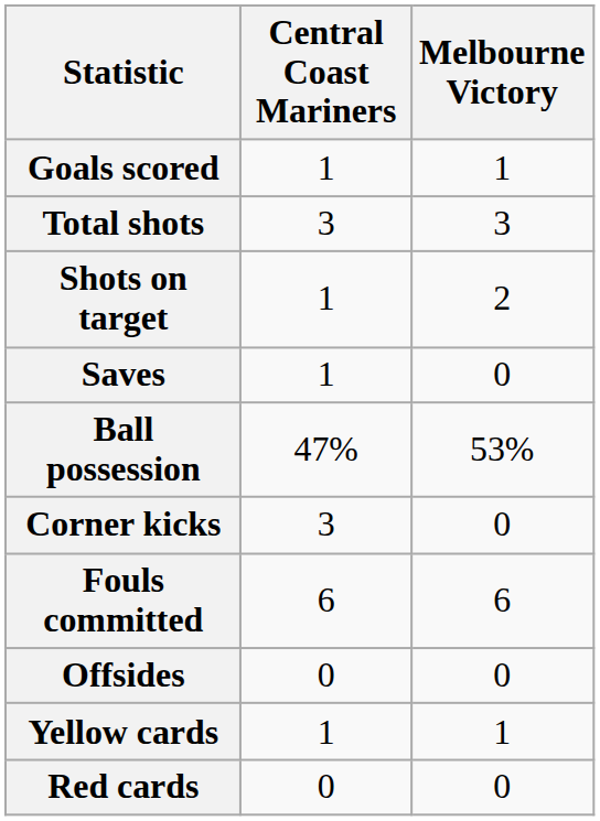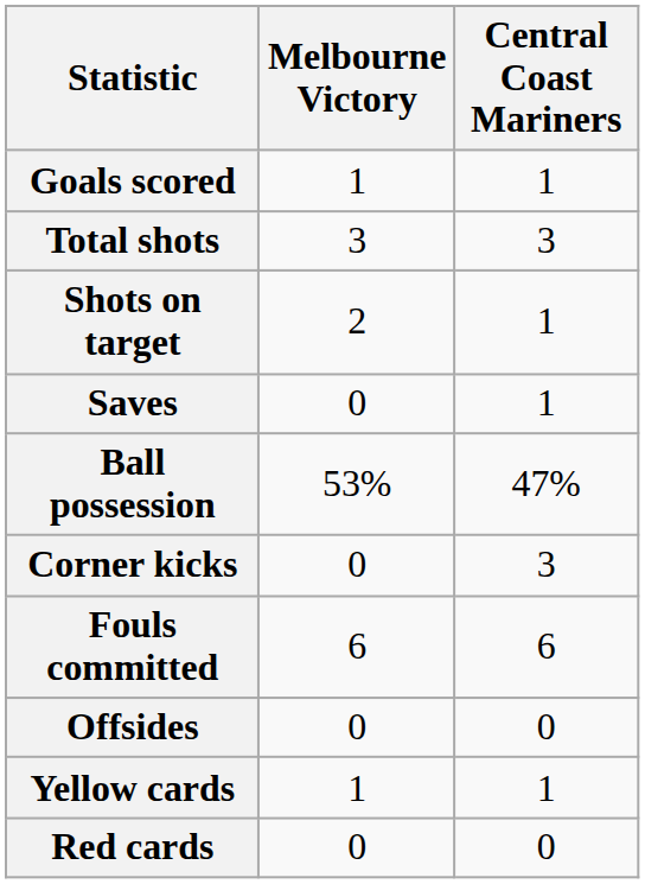columns swapped: Central Coast Mariners <-> Melbourne Victory
